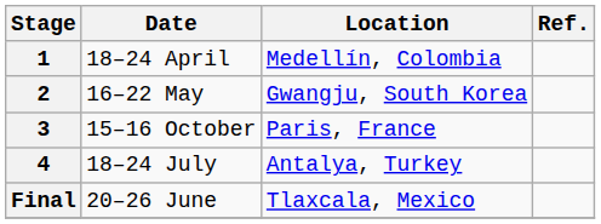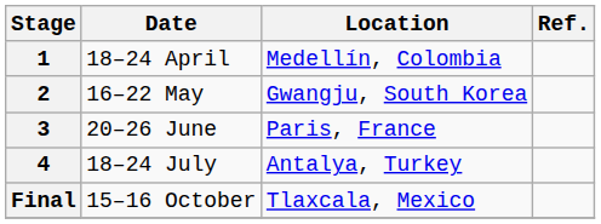3 | Date: 15–16 October -> 20–26 June
Final | Date: 20–26 June -> 15–16 October
